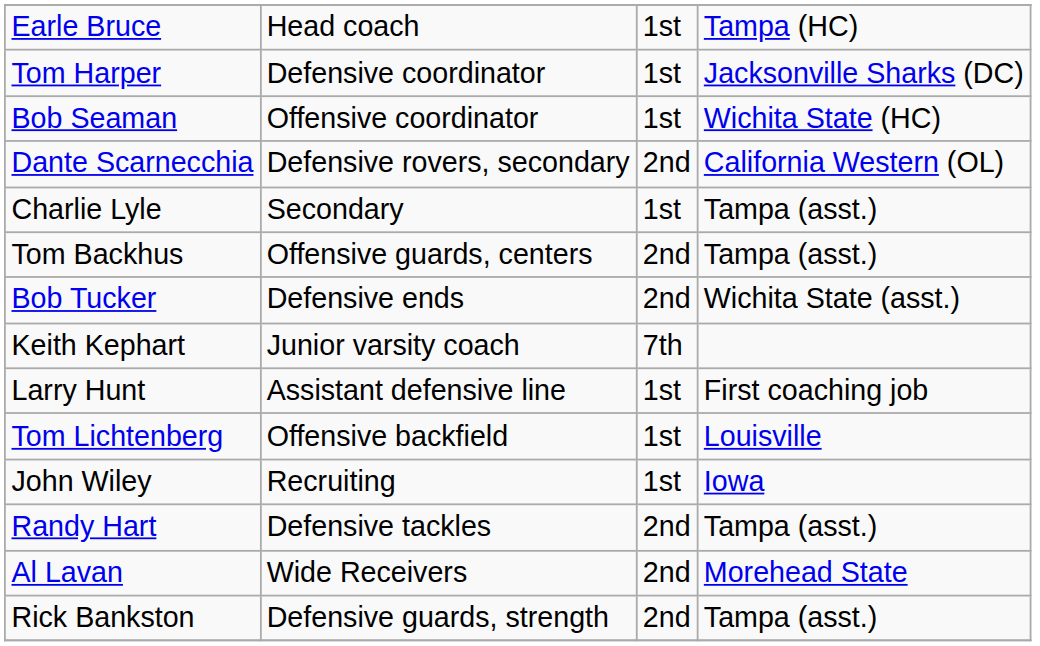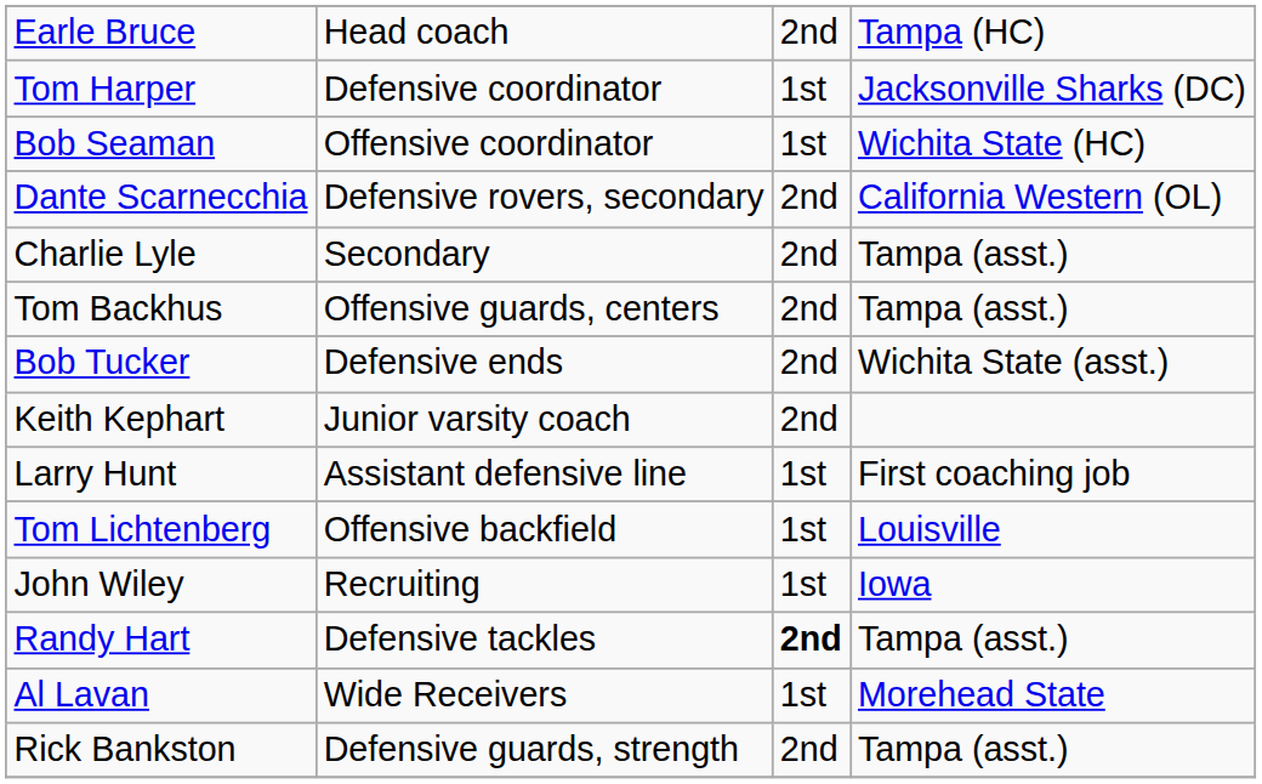Earle Bruce | column 3: 1st -> 2nd
Charlie Lyle | column 3: 1st -> 2nd
Keith Kephart | column 3: 7th -> 2nd
Randy Hart | column 3: normal -> bold
Al Lavan | column 3: 2nd -> 1st
